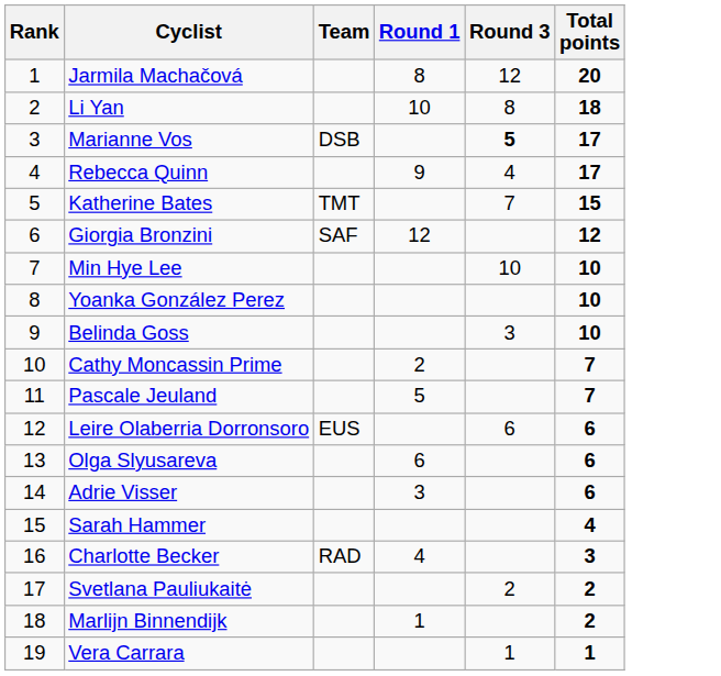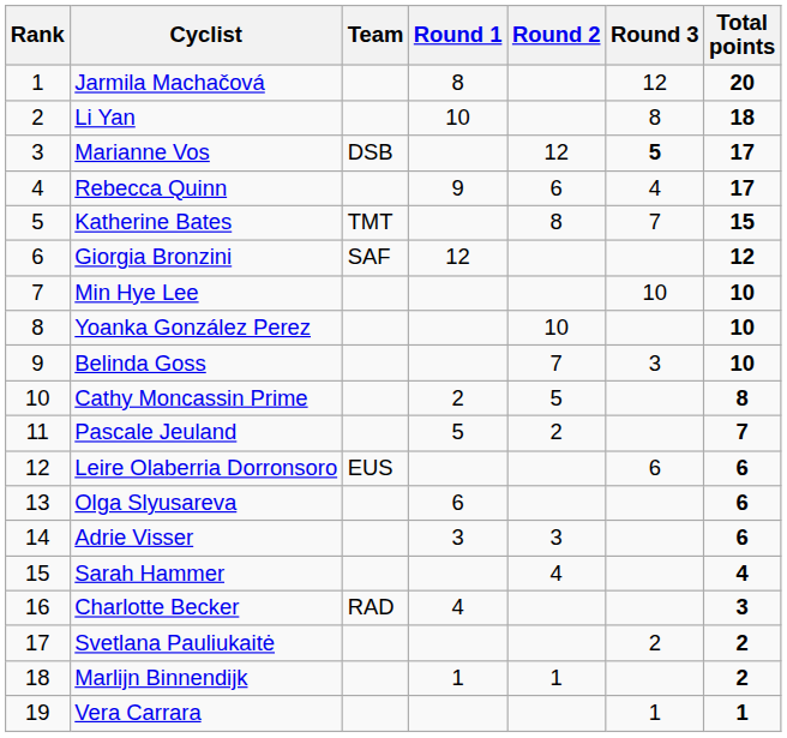+ column: Round 2 | 12 | 6 | 8 | 10 | 7 | 5 | 2 | 3 | 4 | 1
Cathy Moncassin Prime | Total points: 7 -> 8
